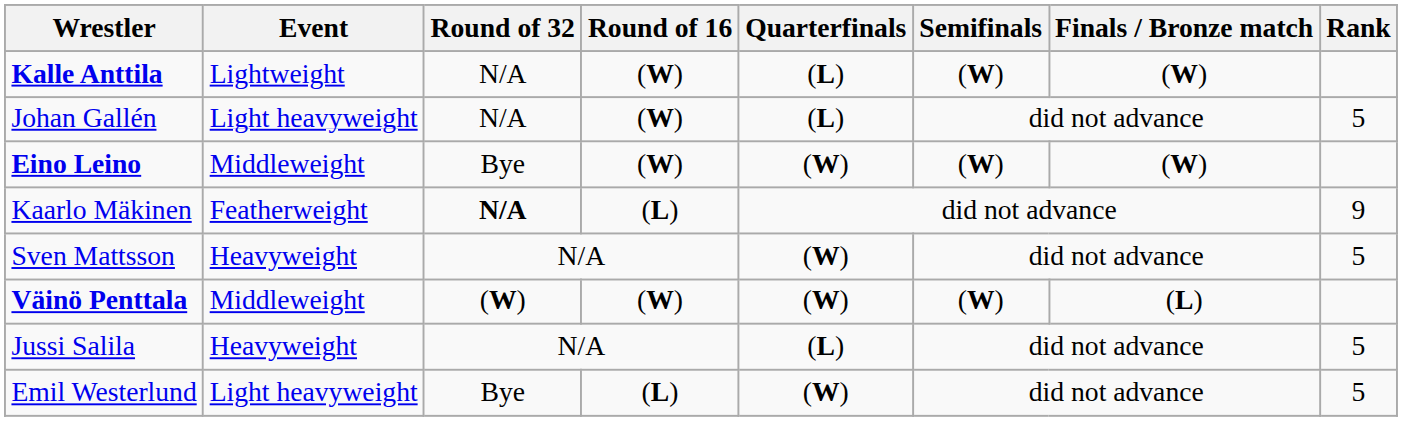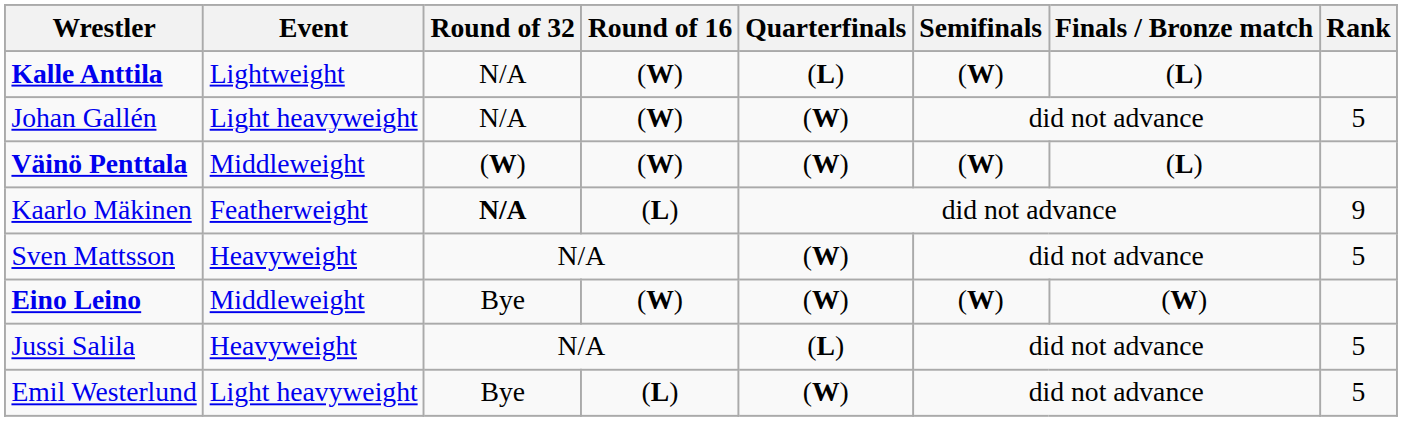Kalle Anttila | Finals / Bronze match: (W) -> (L)
Johan Gallén | Quarterfinals: (L) -> (W)
rows swapped: Eino Leino <-> Väinö Penttala
